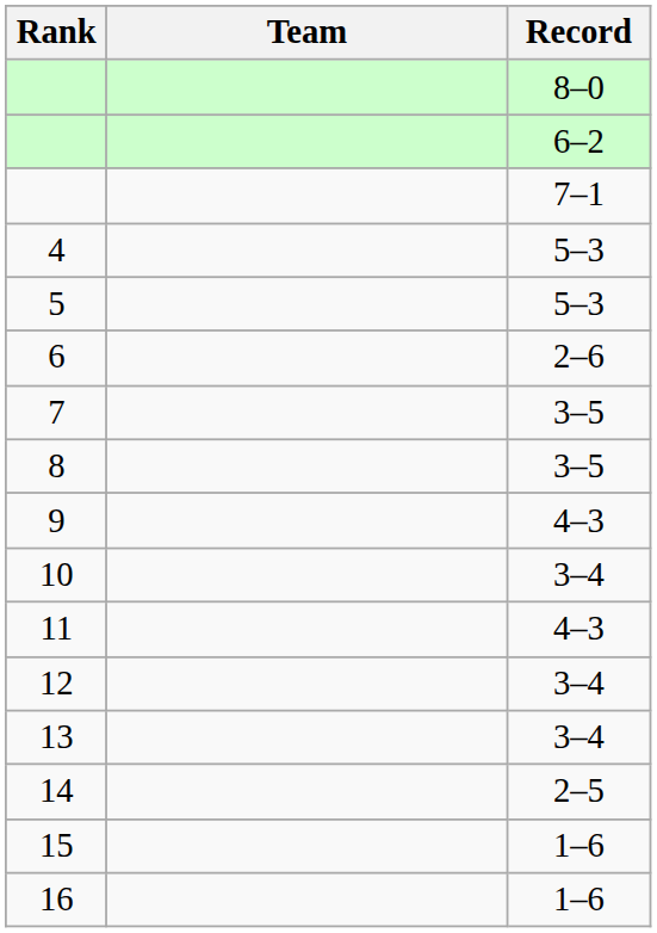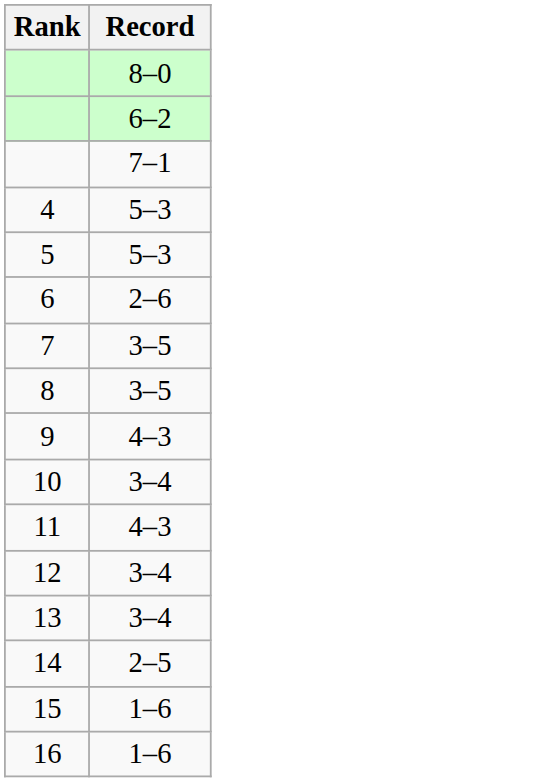- column: Team
